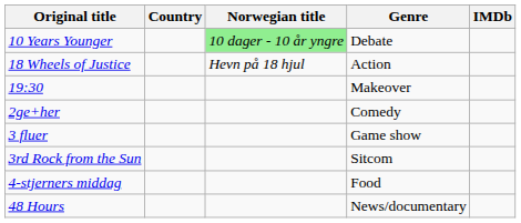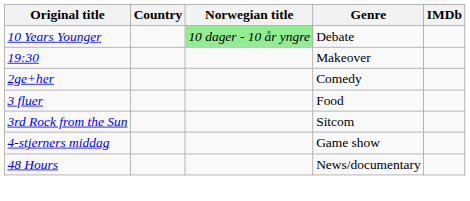- row: 18 Wheels of Justice | Hevn på 18 hjul | Action
3 fluer | Genre: Game show -> Food
4-stjerners middag | Genre: Food -> Game show
